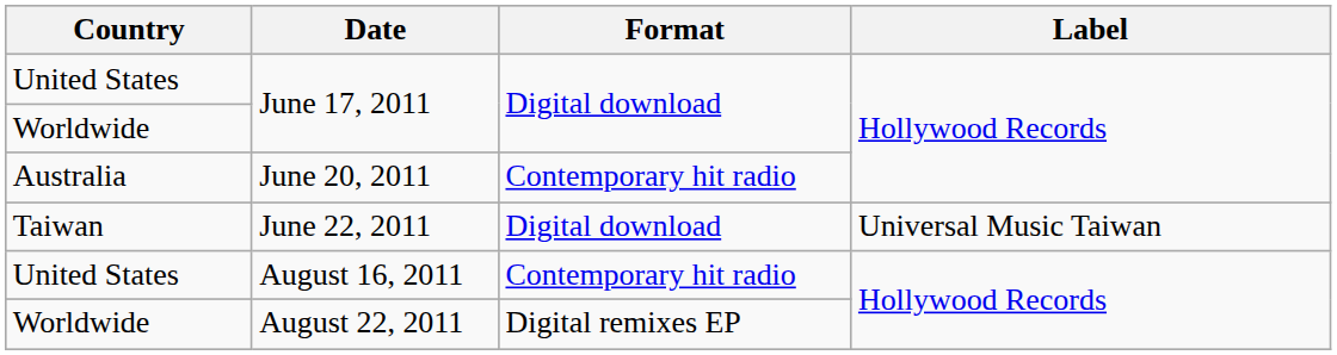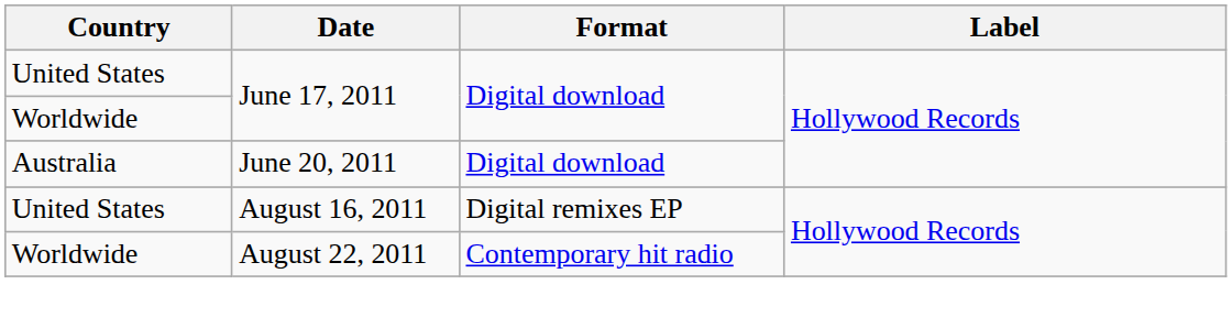June 20, 2011 | Format: Contemporary hit radio -> Digital download
- row: Taiwan | June 22, 2011 | Digital download | Universal Music Taiwan
August 16, 2011 | Format: Contemporary hit radio -> Digital remixes EP
August 22, 2011 | Format: Digital remixes EP -> Contemporary hit radio
